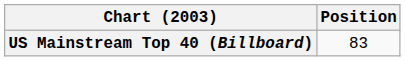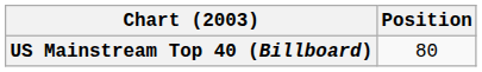US Mainstream Top 40 (Billboard) | Position: 83 -> 80
